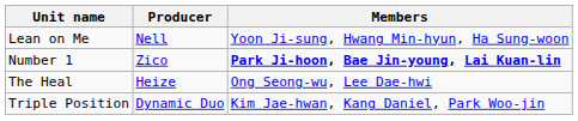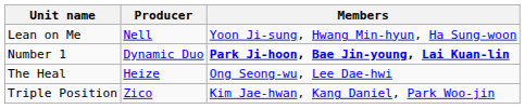Number 1 | Producer: Zico -> Dynamic Duo
Triple Position | Producer: Dynamic Duo -> Zico
